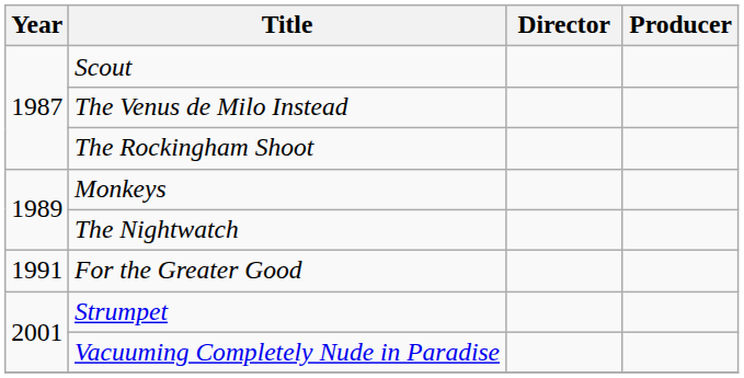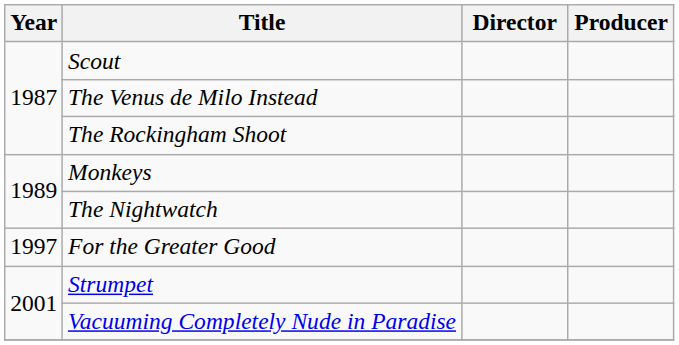For the Greater Good | Year: 1991 -> 1997
